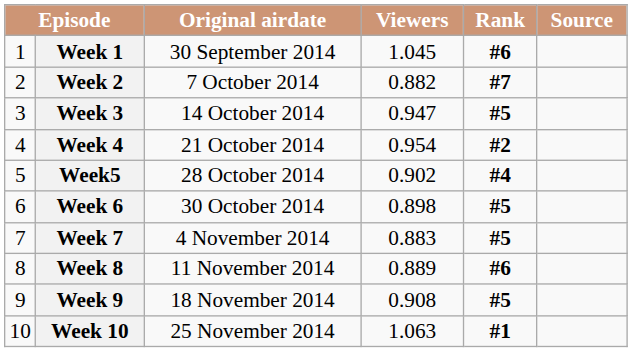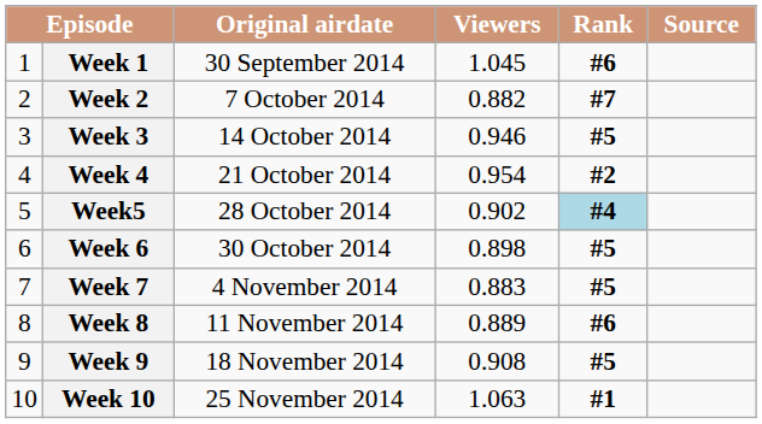Week 3 | Viewers: 0.947 -> 0.946
Week5 | Rank: no background -> lightblue background
